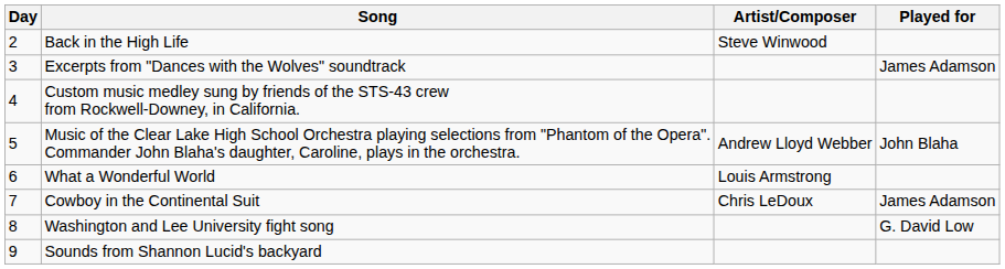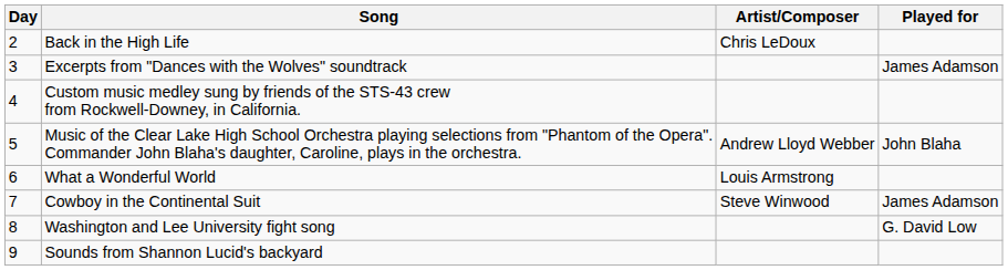Back in the High Life | Artist/Composer: Steve Winwood -> Chris LeDoux
Cowboy in the Continental Suit | Artist/Composer: Chris LeDoux -> Steve Winwood
